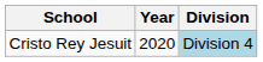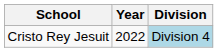Cristo Rey Jesuit | Year: 2020 -> 2022
